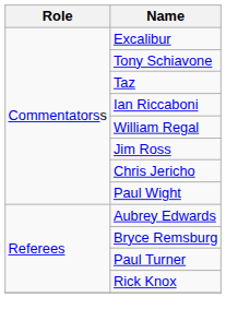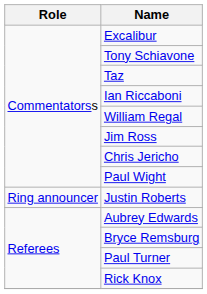+ row: Ring announcer | Justin Roberts
